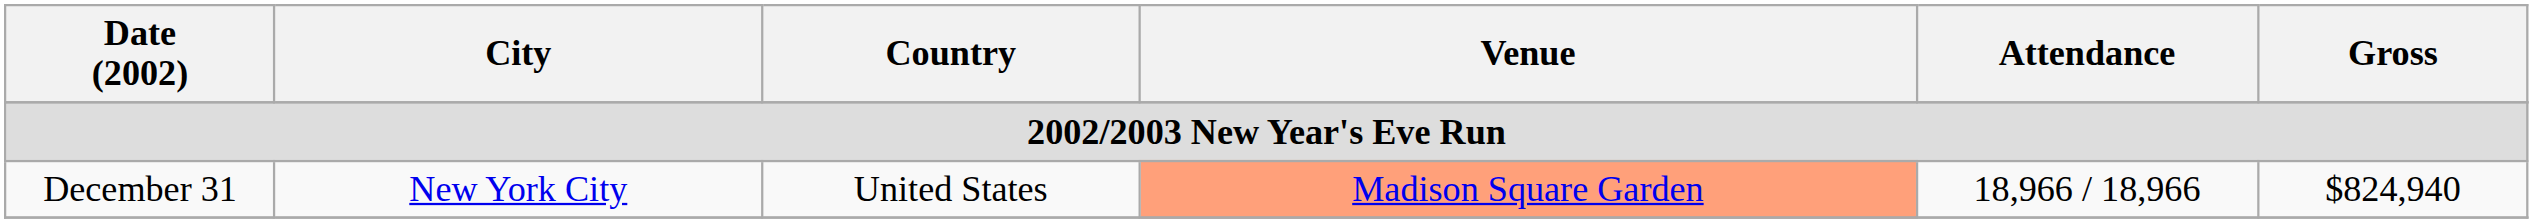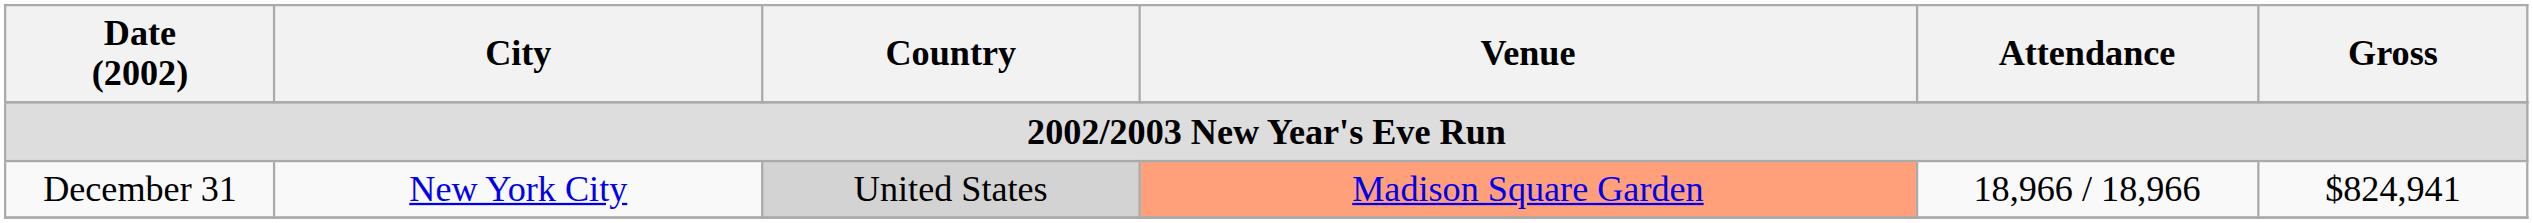December 31 | Country: no background -> lightgrey background
December 31 | Gross: $824,940 -> $824,941
